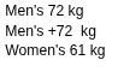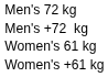+ row: Women's +61 kg
